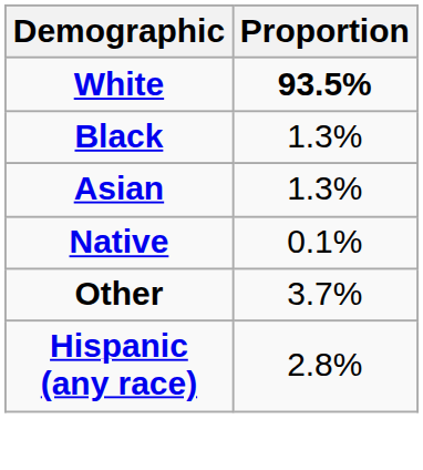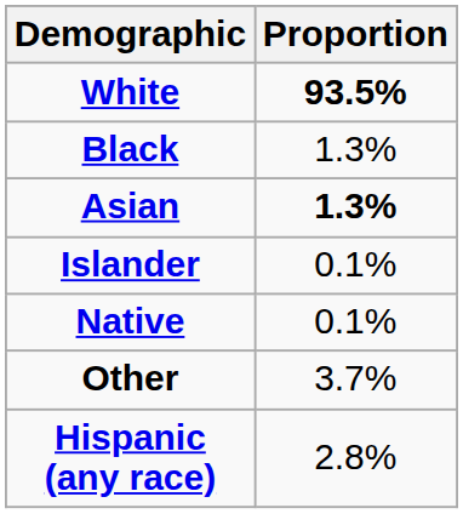Asian | Proportion: normal -> bold
+ row: Islander | 0.1%
